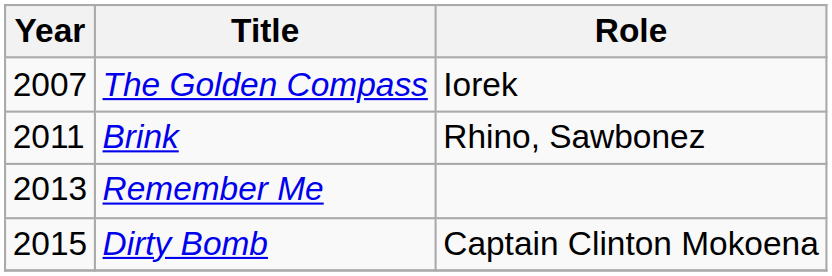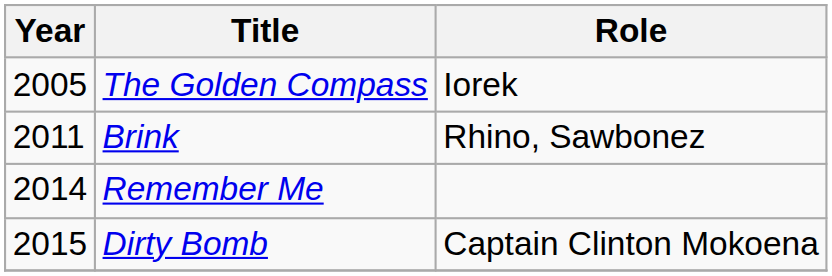The Golden Compass | Year: 2007 -> 2005
Remember Me | Year: 2013 -> 2014
